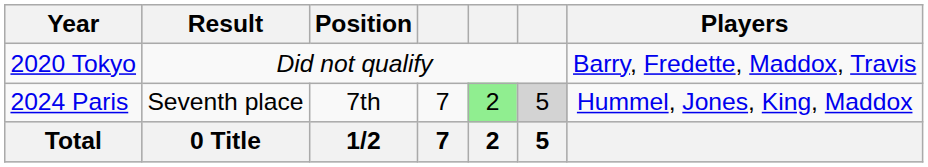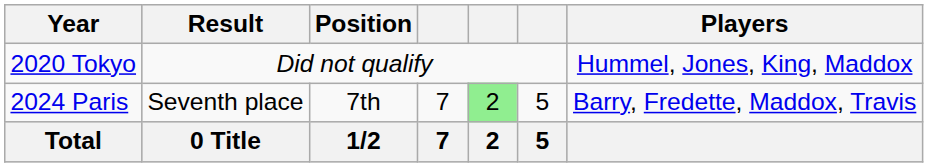2020 Tokyo | Players: Barry, Fredette, Maddox, Travis -> Hummel, Jones, King, Maddox
2024 Paris | column 6: lightgrey background -> no background
2024 Paris | Players: Hummel, Jones, King, Maddox -> Barry, Fredette, Maddox, Travis
